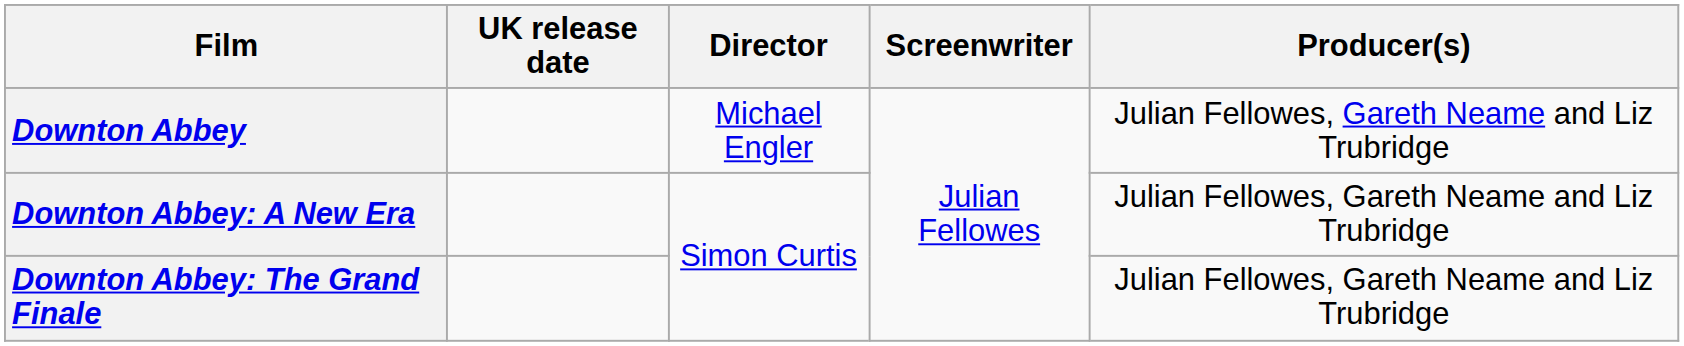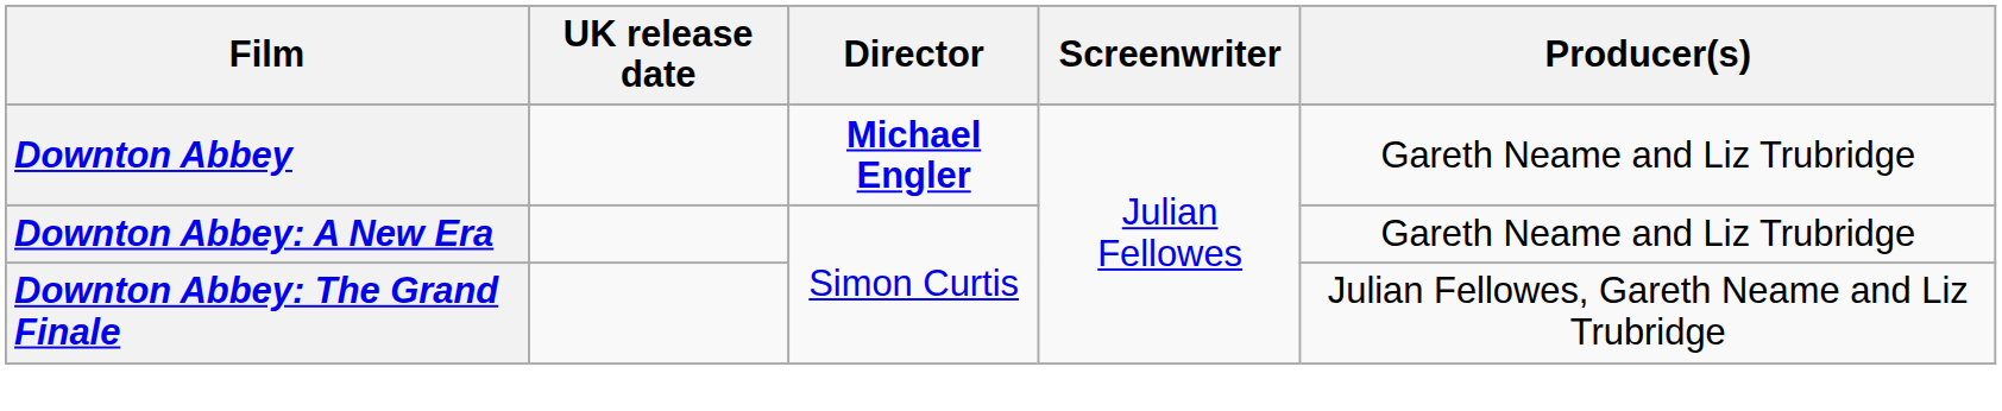Downton Abbey | Director: normal -> bold
Downton Abbey | Producer(s): Julian Fellowes, Gareth Neame and Liz Trubridge -> Gareth Neame and Liz Trubridge
Downton Abbey: A New Era | Producer(s): Julian Fellowes, Gareth Neame and Liz Trubridge -> Gareth Neame and Liz Trubridge
